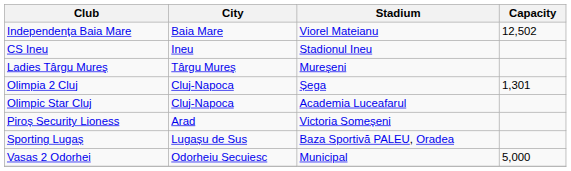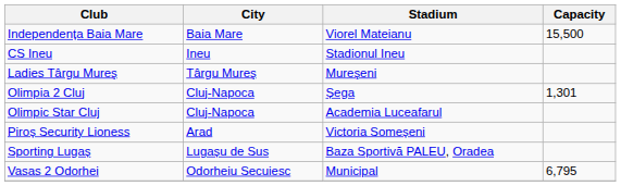Independența Baia Mare | Capacity: 12,502 -> 15,500
Vasas 2 Odorhei | Capacity: 5,000 -> 6,795
